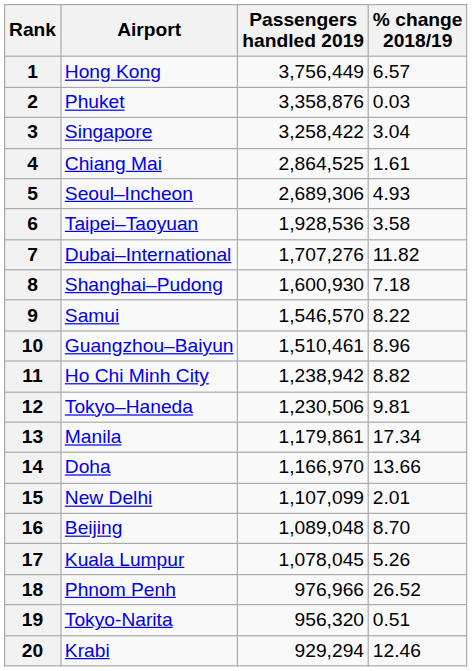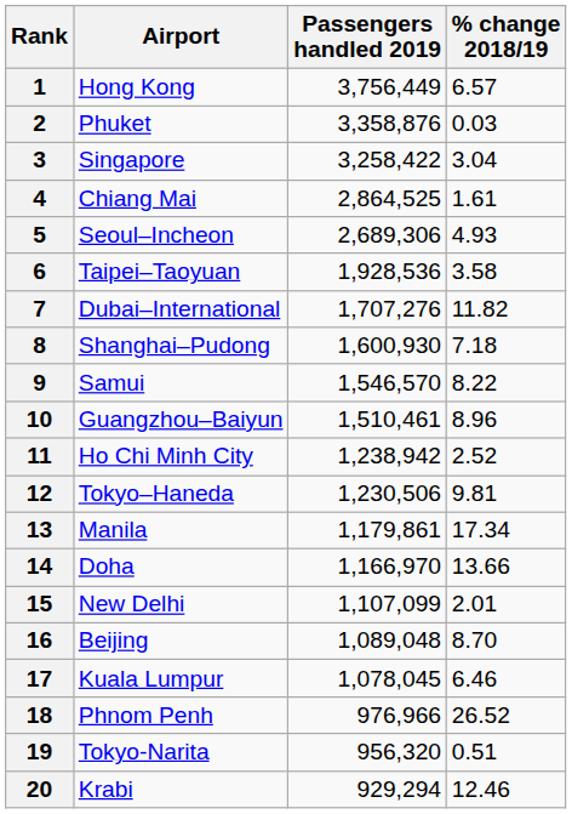11 | % change 2018/19: 8.82 -> 2.52
17 | % change 2018/19: 5.26 -> 6.46
